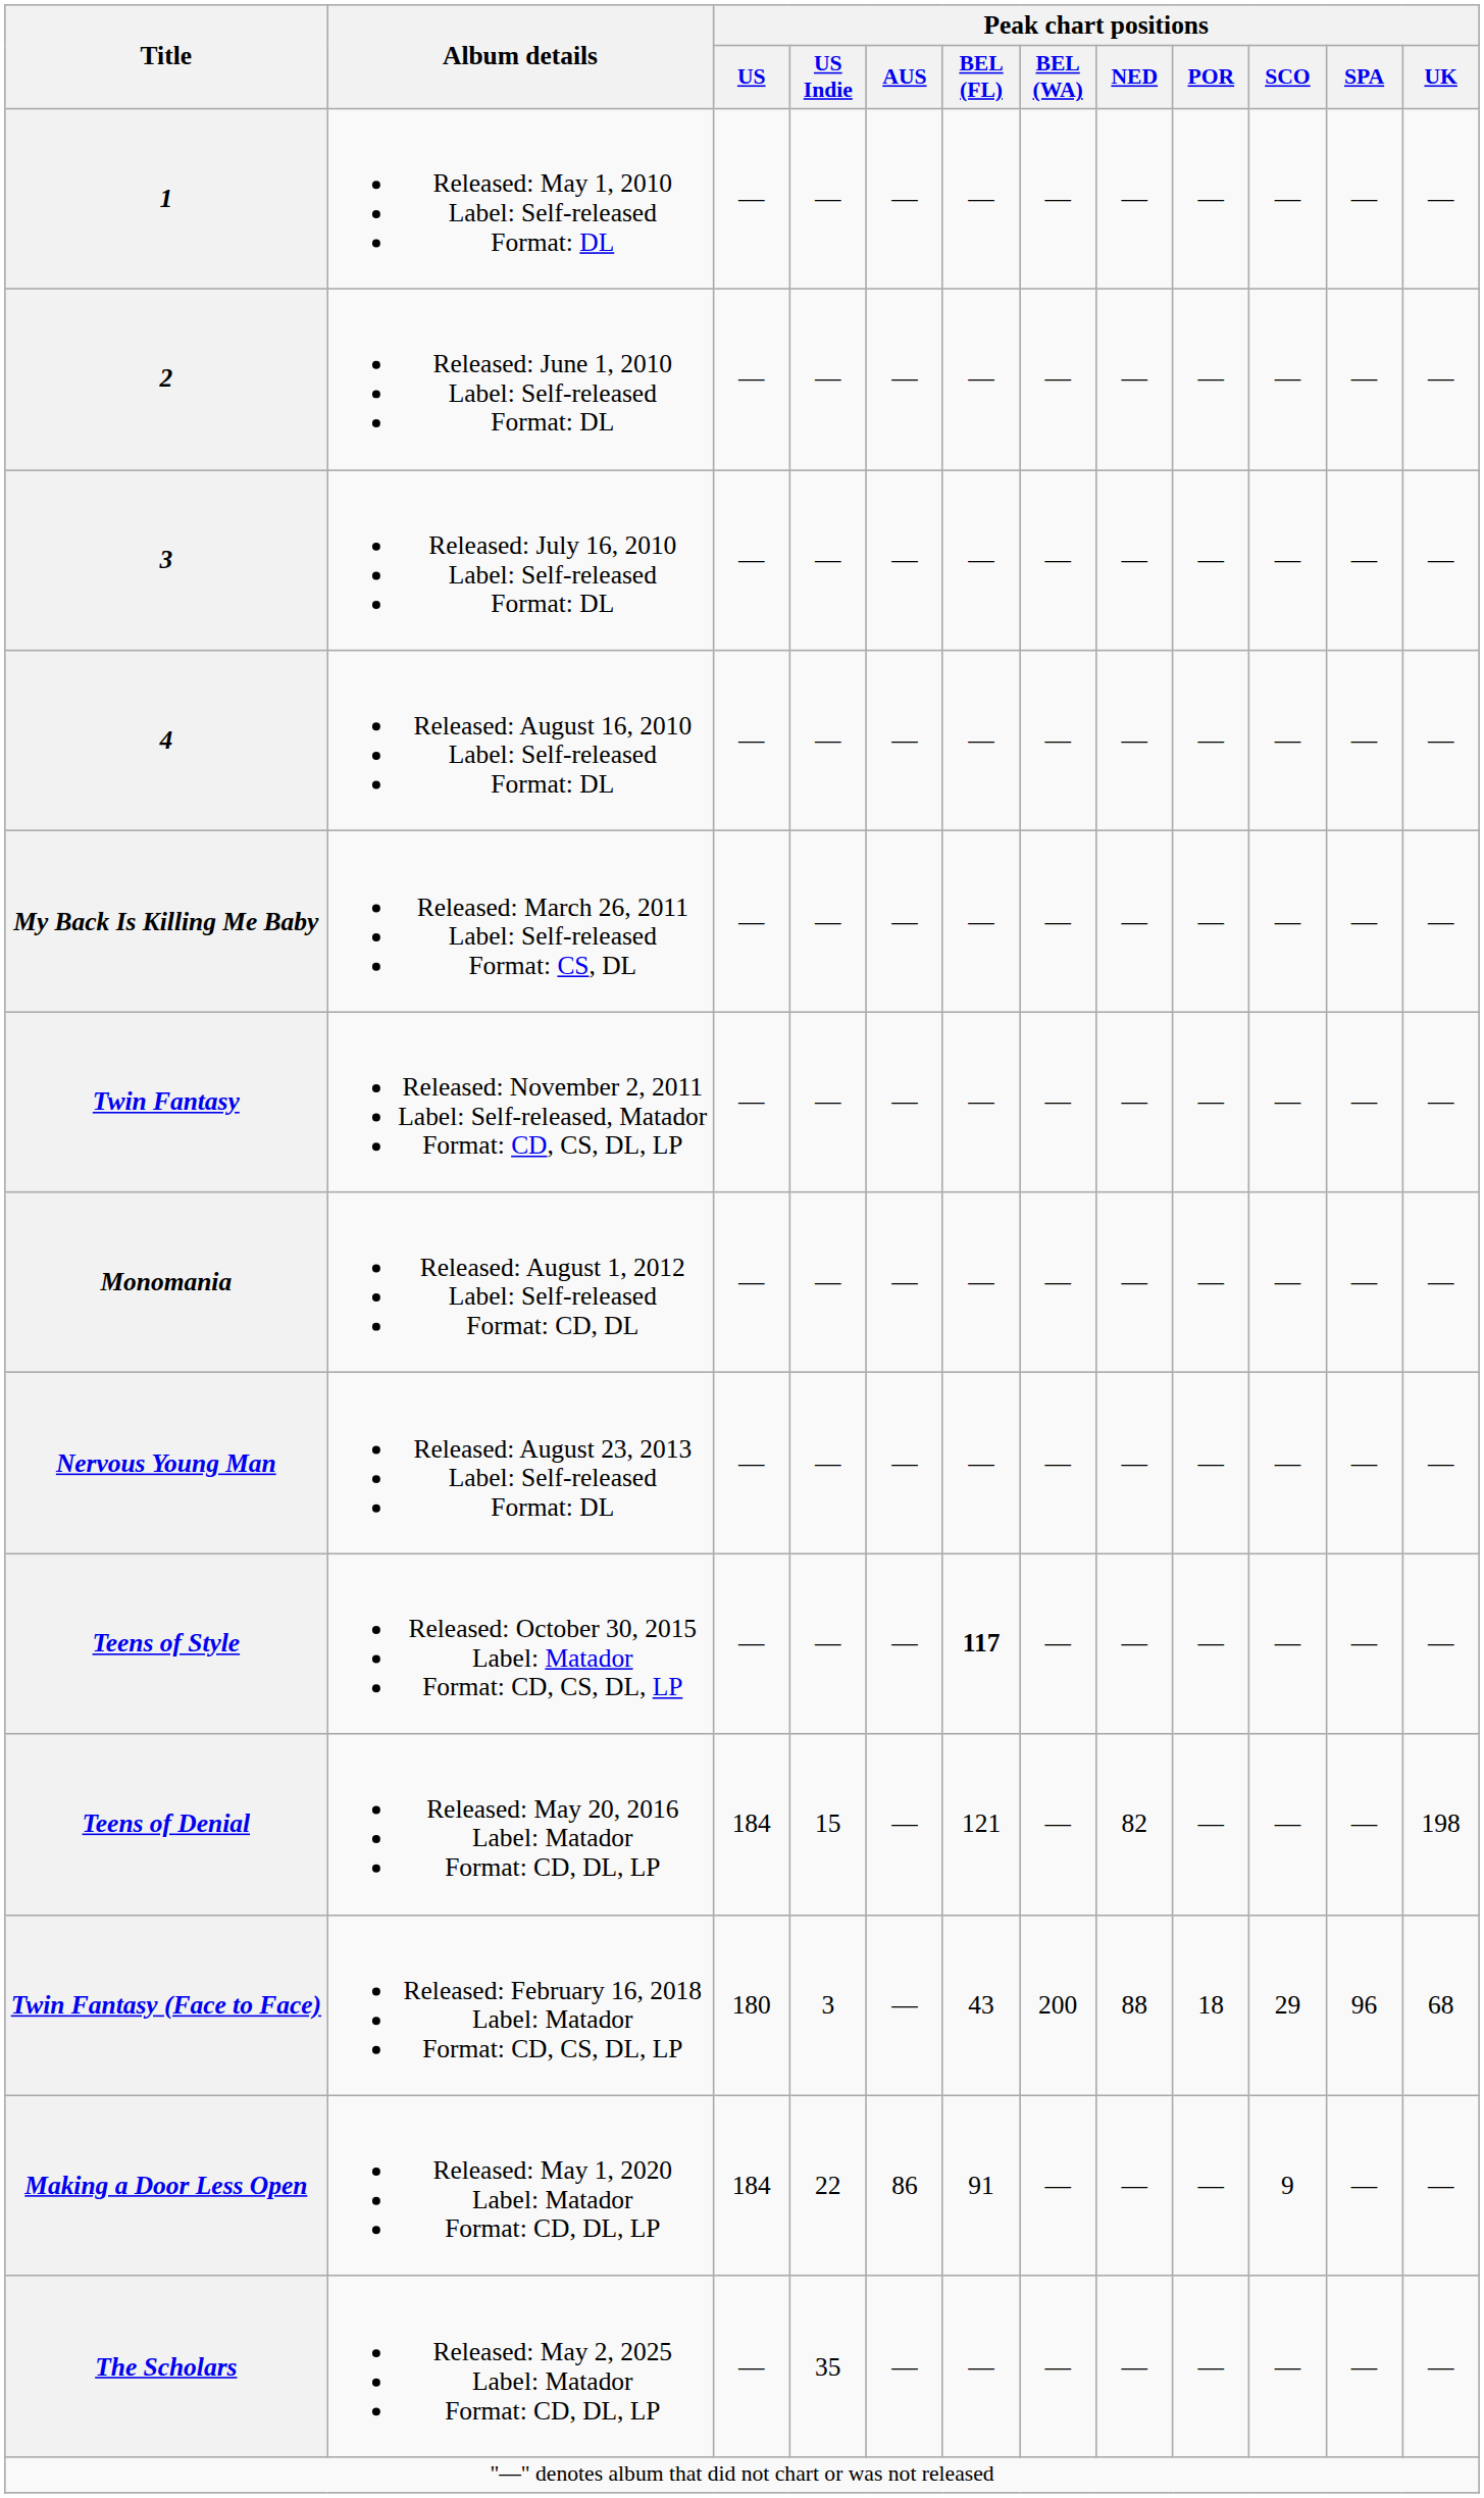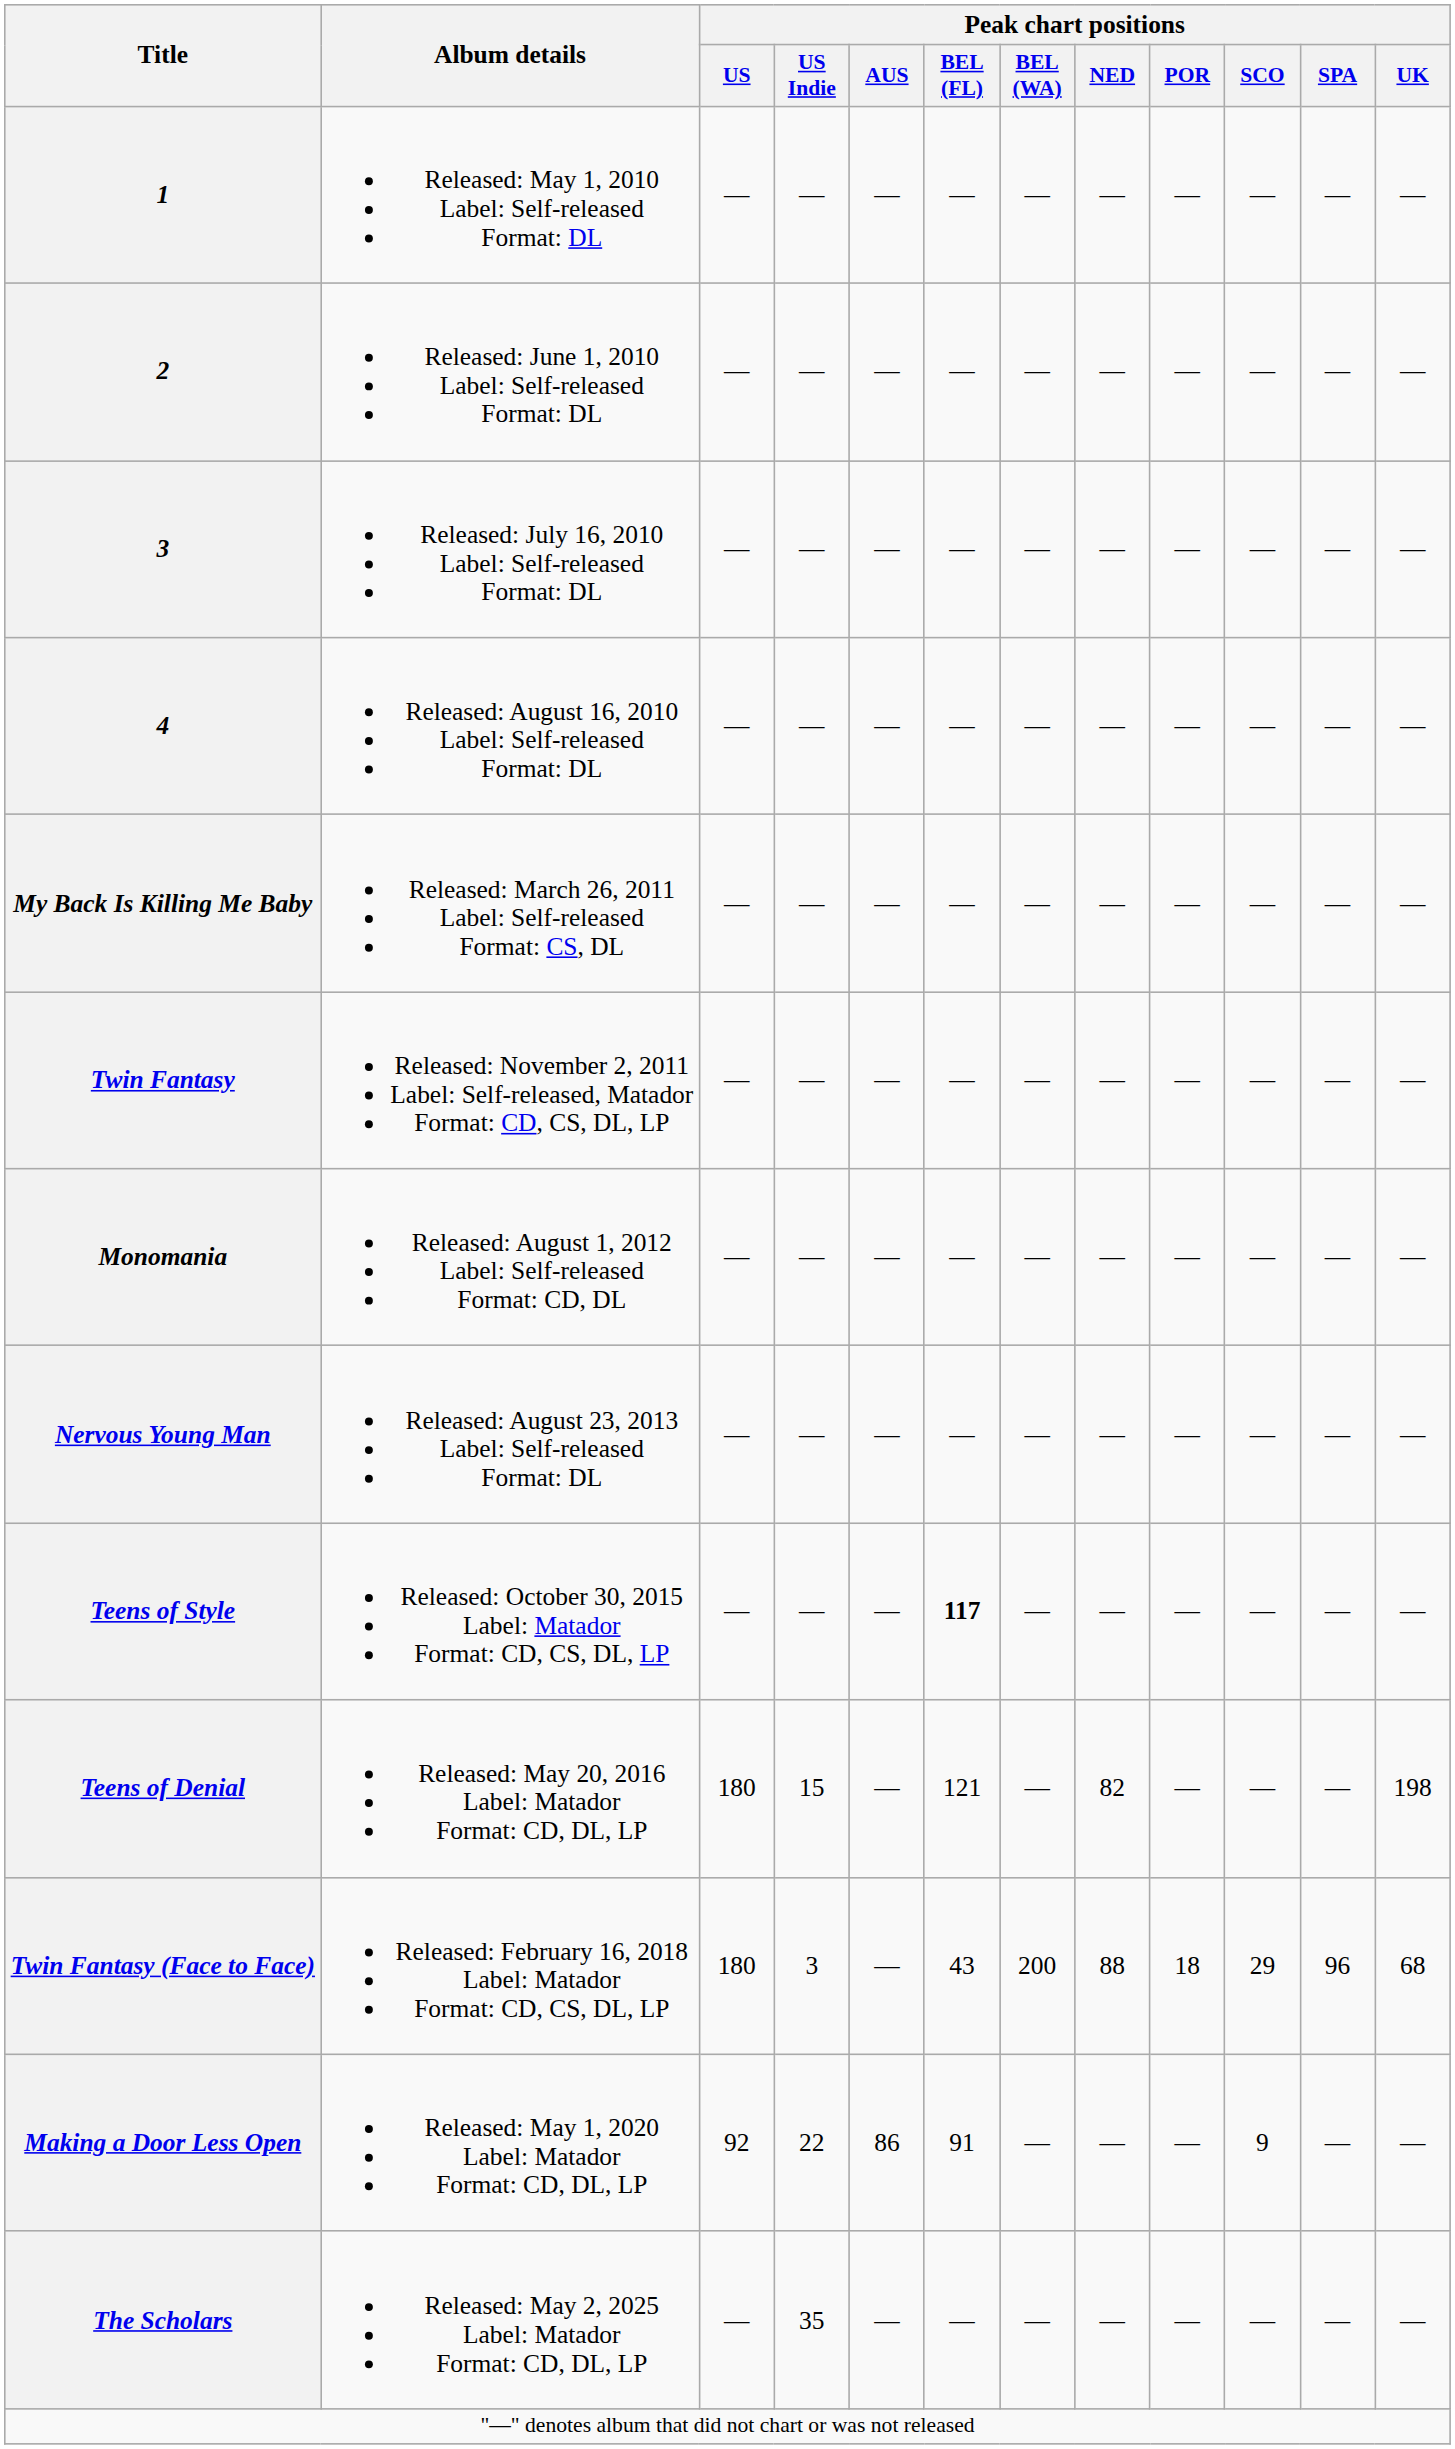Teens of Denial | Peak chart positions / US: 184 -> 180
Making a Door Less Open | Peak chart positions / US: 184 -> 92
